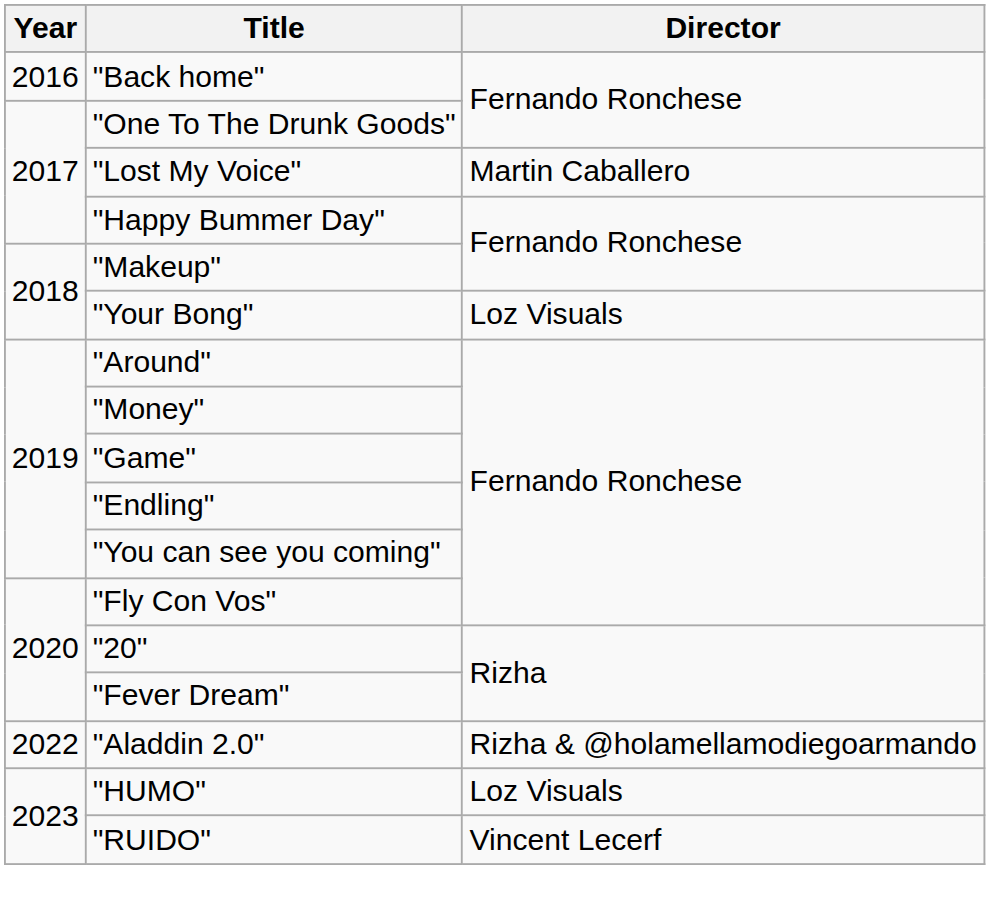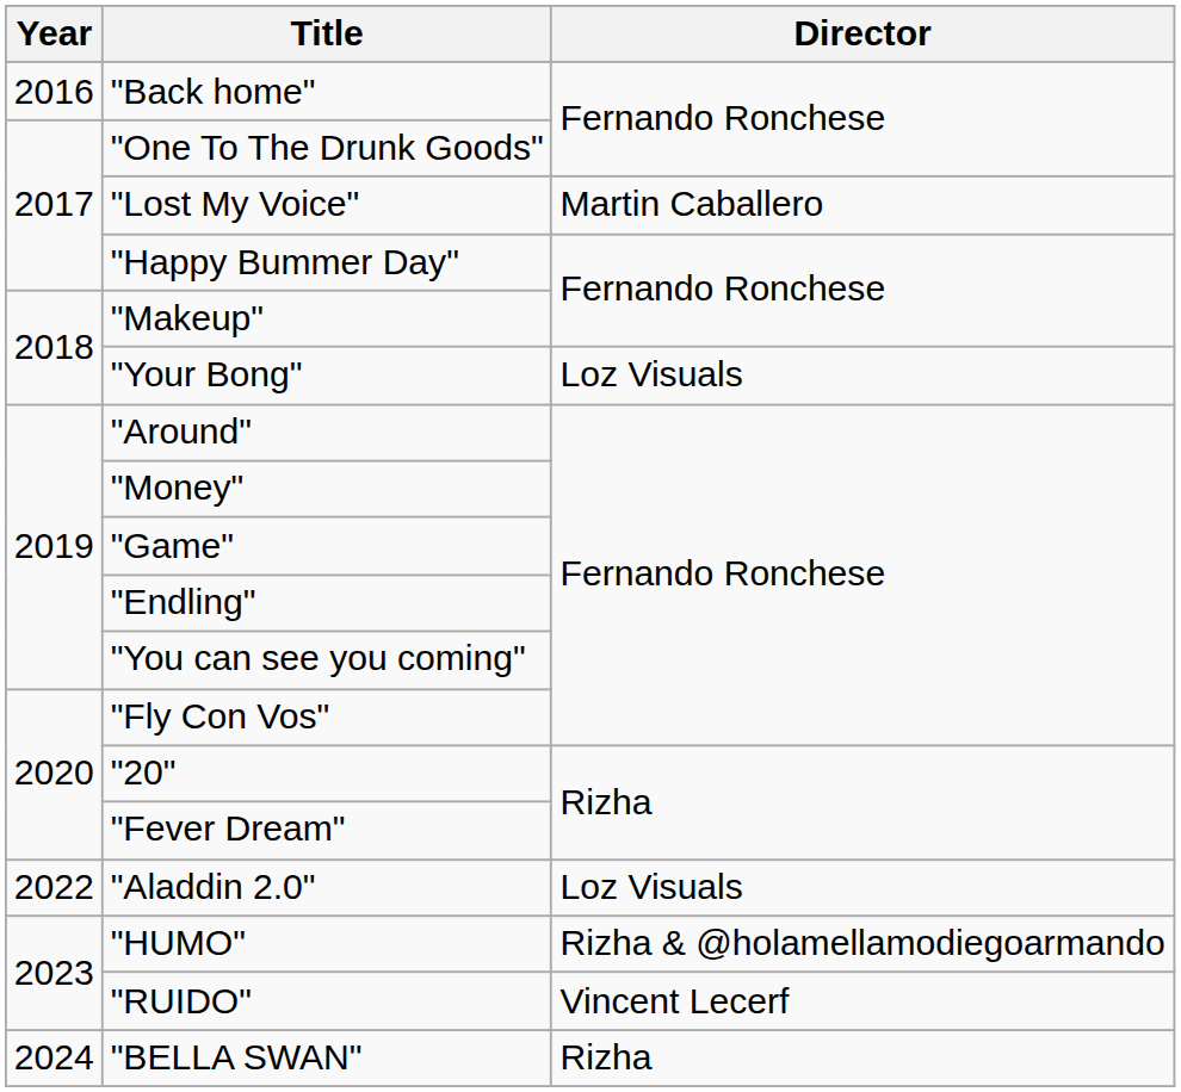"Aladdin 2.0" | Director: Rizha & @holamellamodiegoarmando -> Loz Visuals
"HUMO" | Director: Loz Visuals -> Rizha & @holamellamodiegoarmando
+ row: 2024 | "BELLA SWAN" | Rizha
